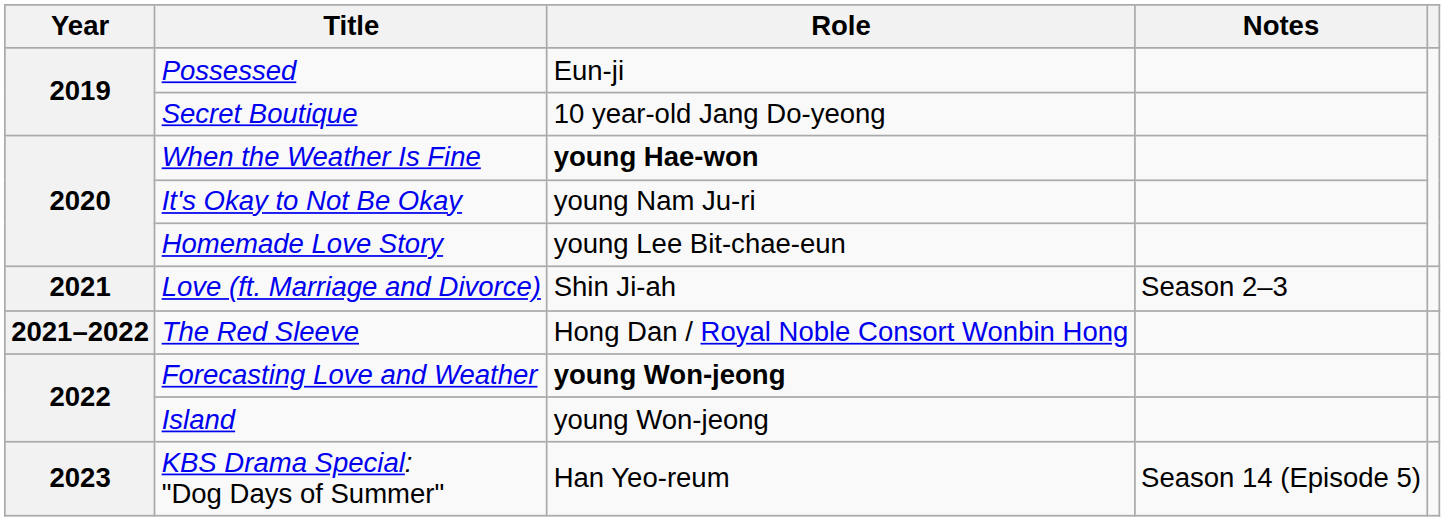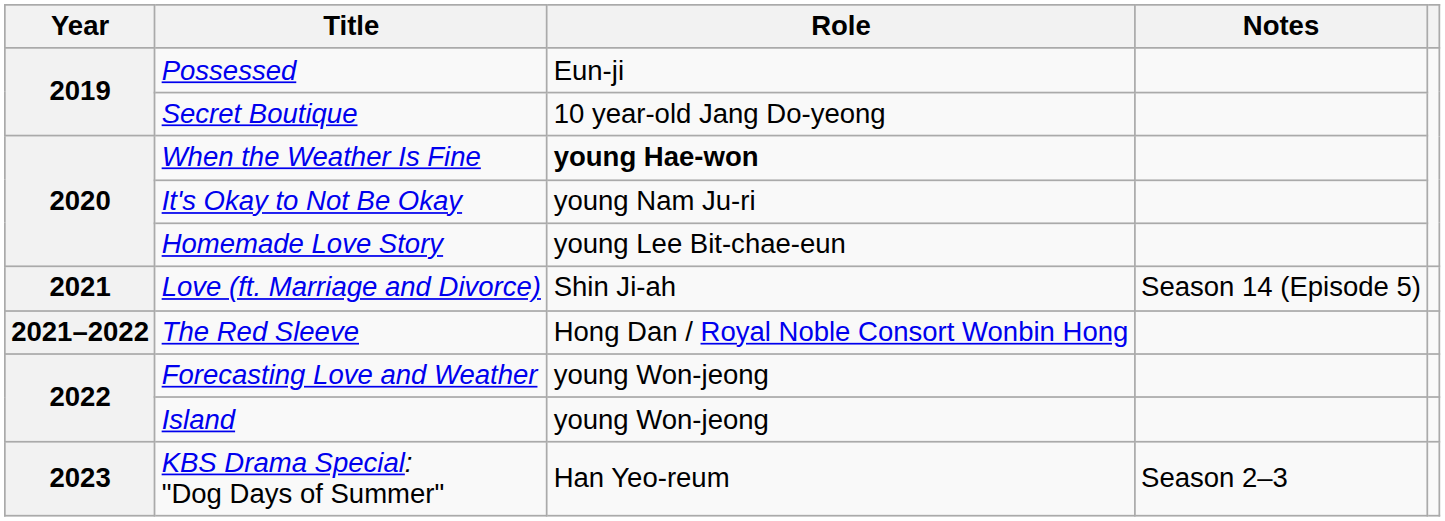Love (ft. Marriage and Divorce) | Notes: Season 2–3 -> Season 14 (Episode 5)
Forecasting Love and Weather | Role: bold -> normal
KBS Drama Special: "Dog Days of Summer" | Notes: Season 14 (Episode 5) -> Season 2–3
